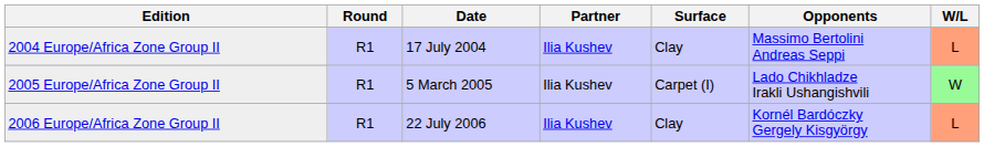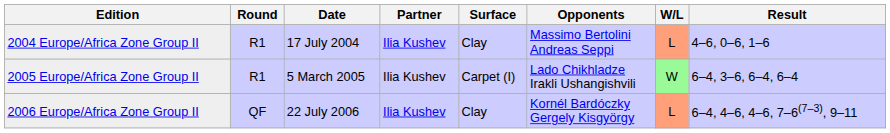+ column: Result | 4–6, 0–6, 1–6 | 6–4, 3–6, 6–4, 6–4 | 6–4, 4–6, 4–6, 7–6(7–3), 9–11
2006 Europe/Africa Zone Group II | Round: R1 -> QF
